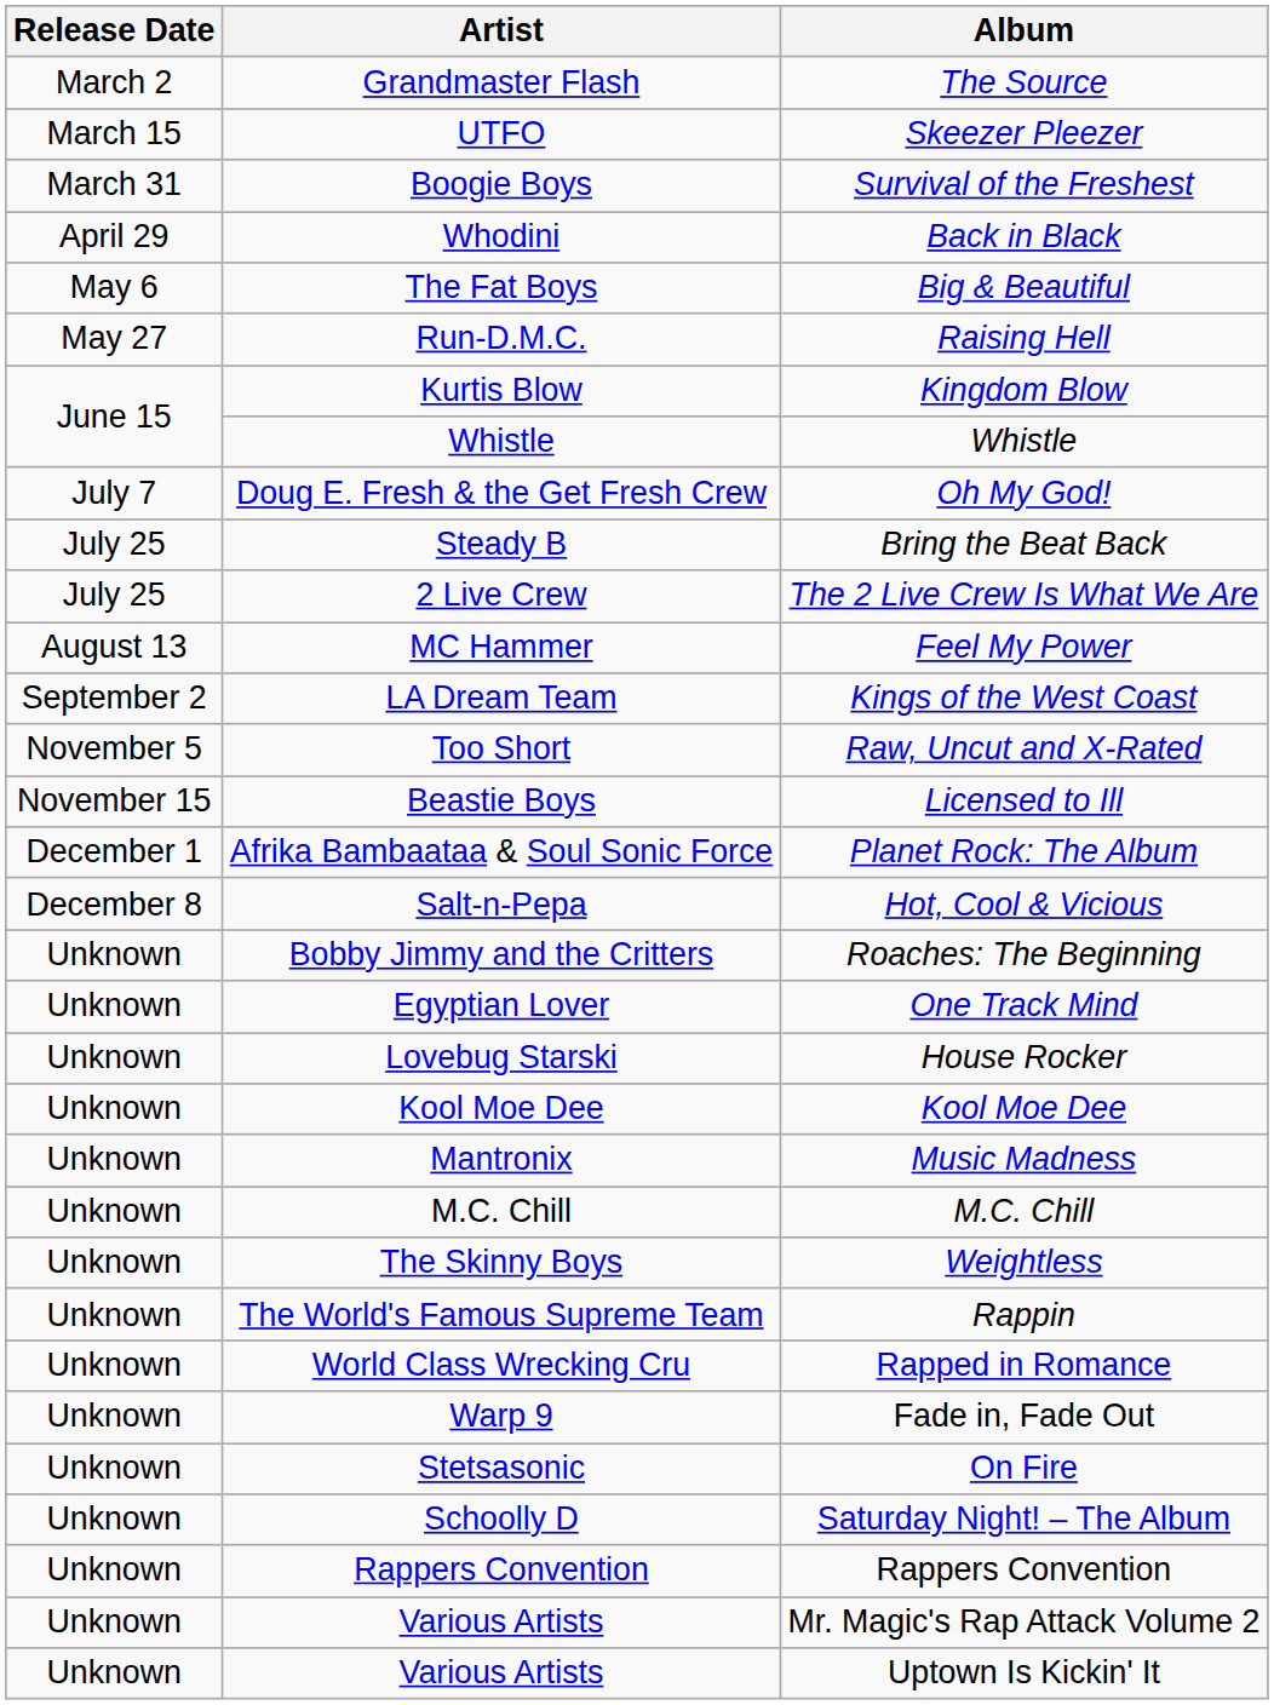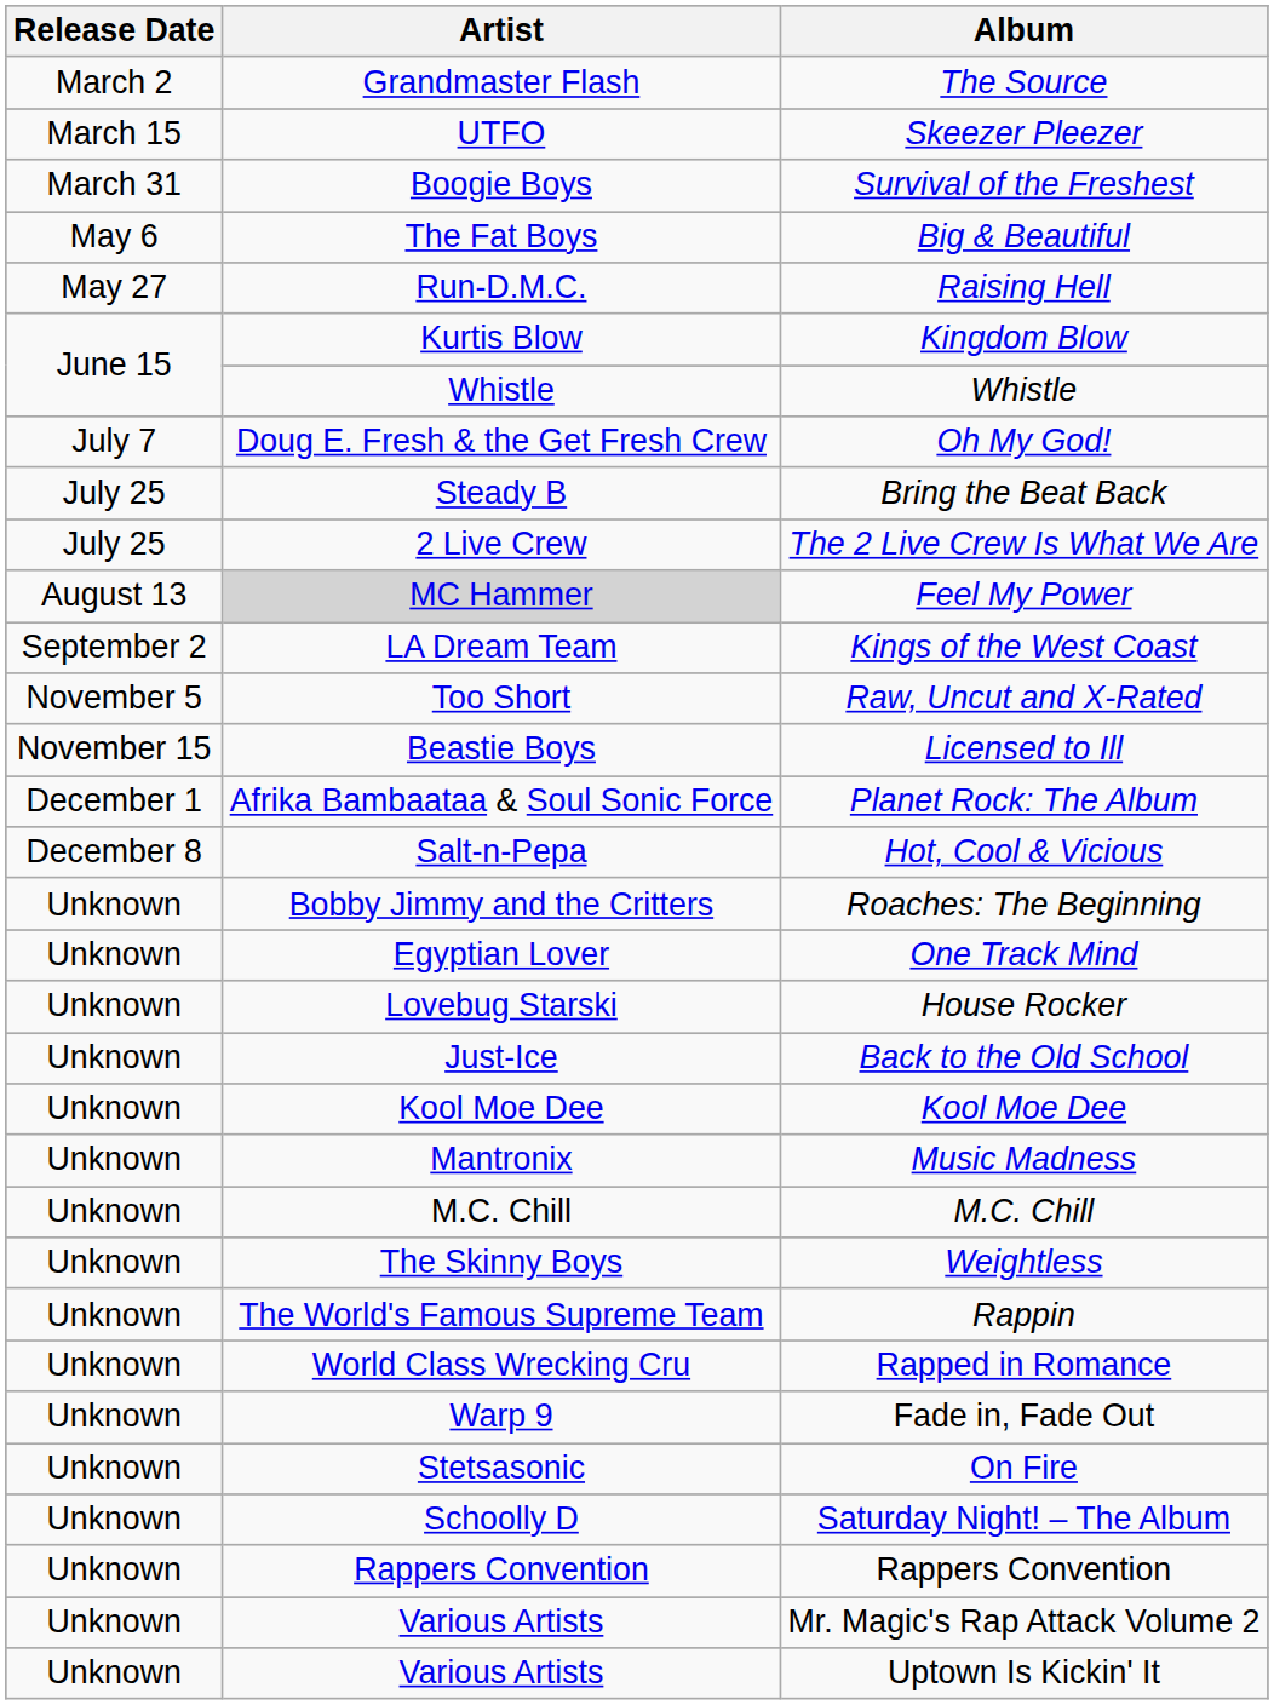- row: April 29 | Whodini | Back in Black
Feel My Power | Artist: no background -> lightgrey background
+ row: Unknown | Just-Ice | Back to the Old School
